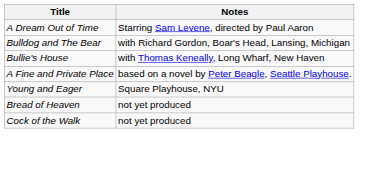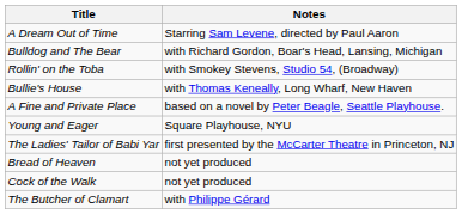+ row: Rollin' on the Toba | with Smokey Stevens, Studio 54, (Broadway)
+ row: The Ladies' Tailor of Babi Yar | first presented by the McCarter Theatre in Princeton, NJ
+ row: The Butcher of Clamart | with Philippe Gérard
